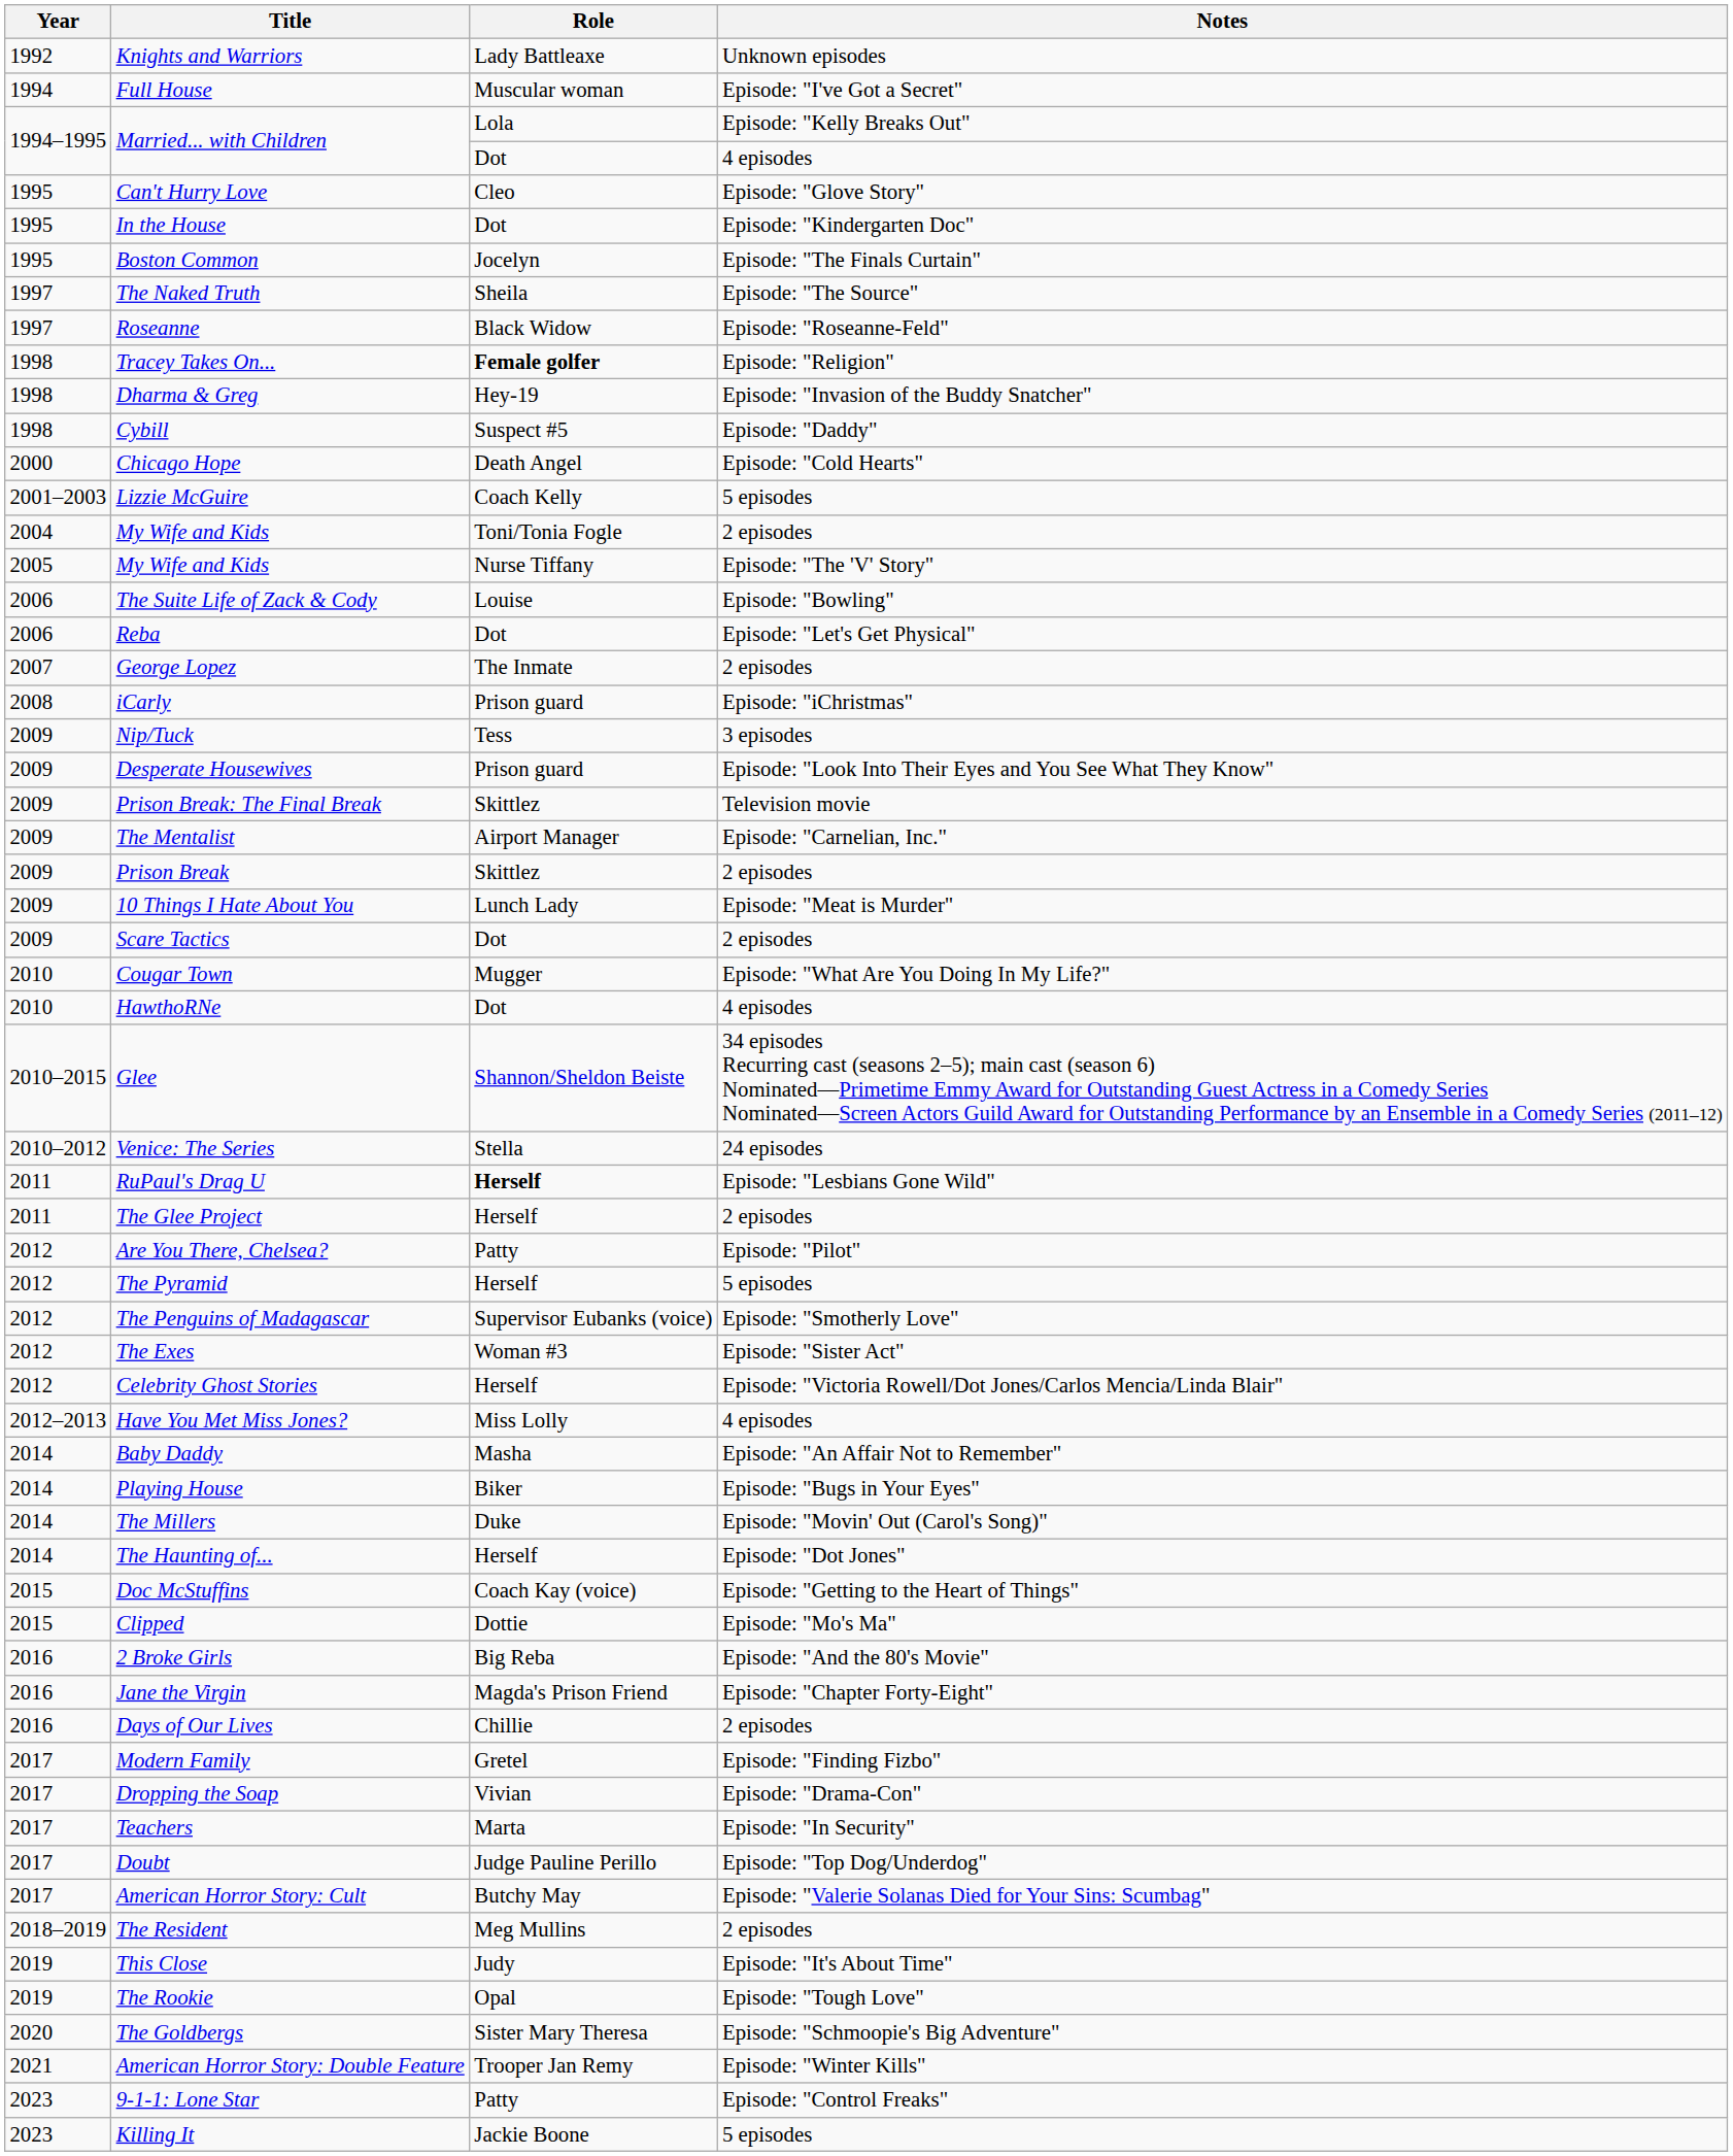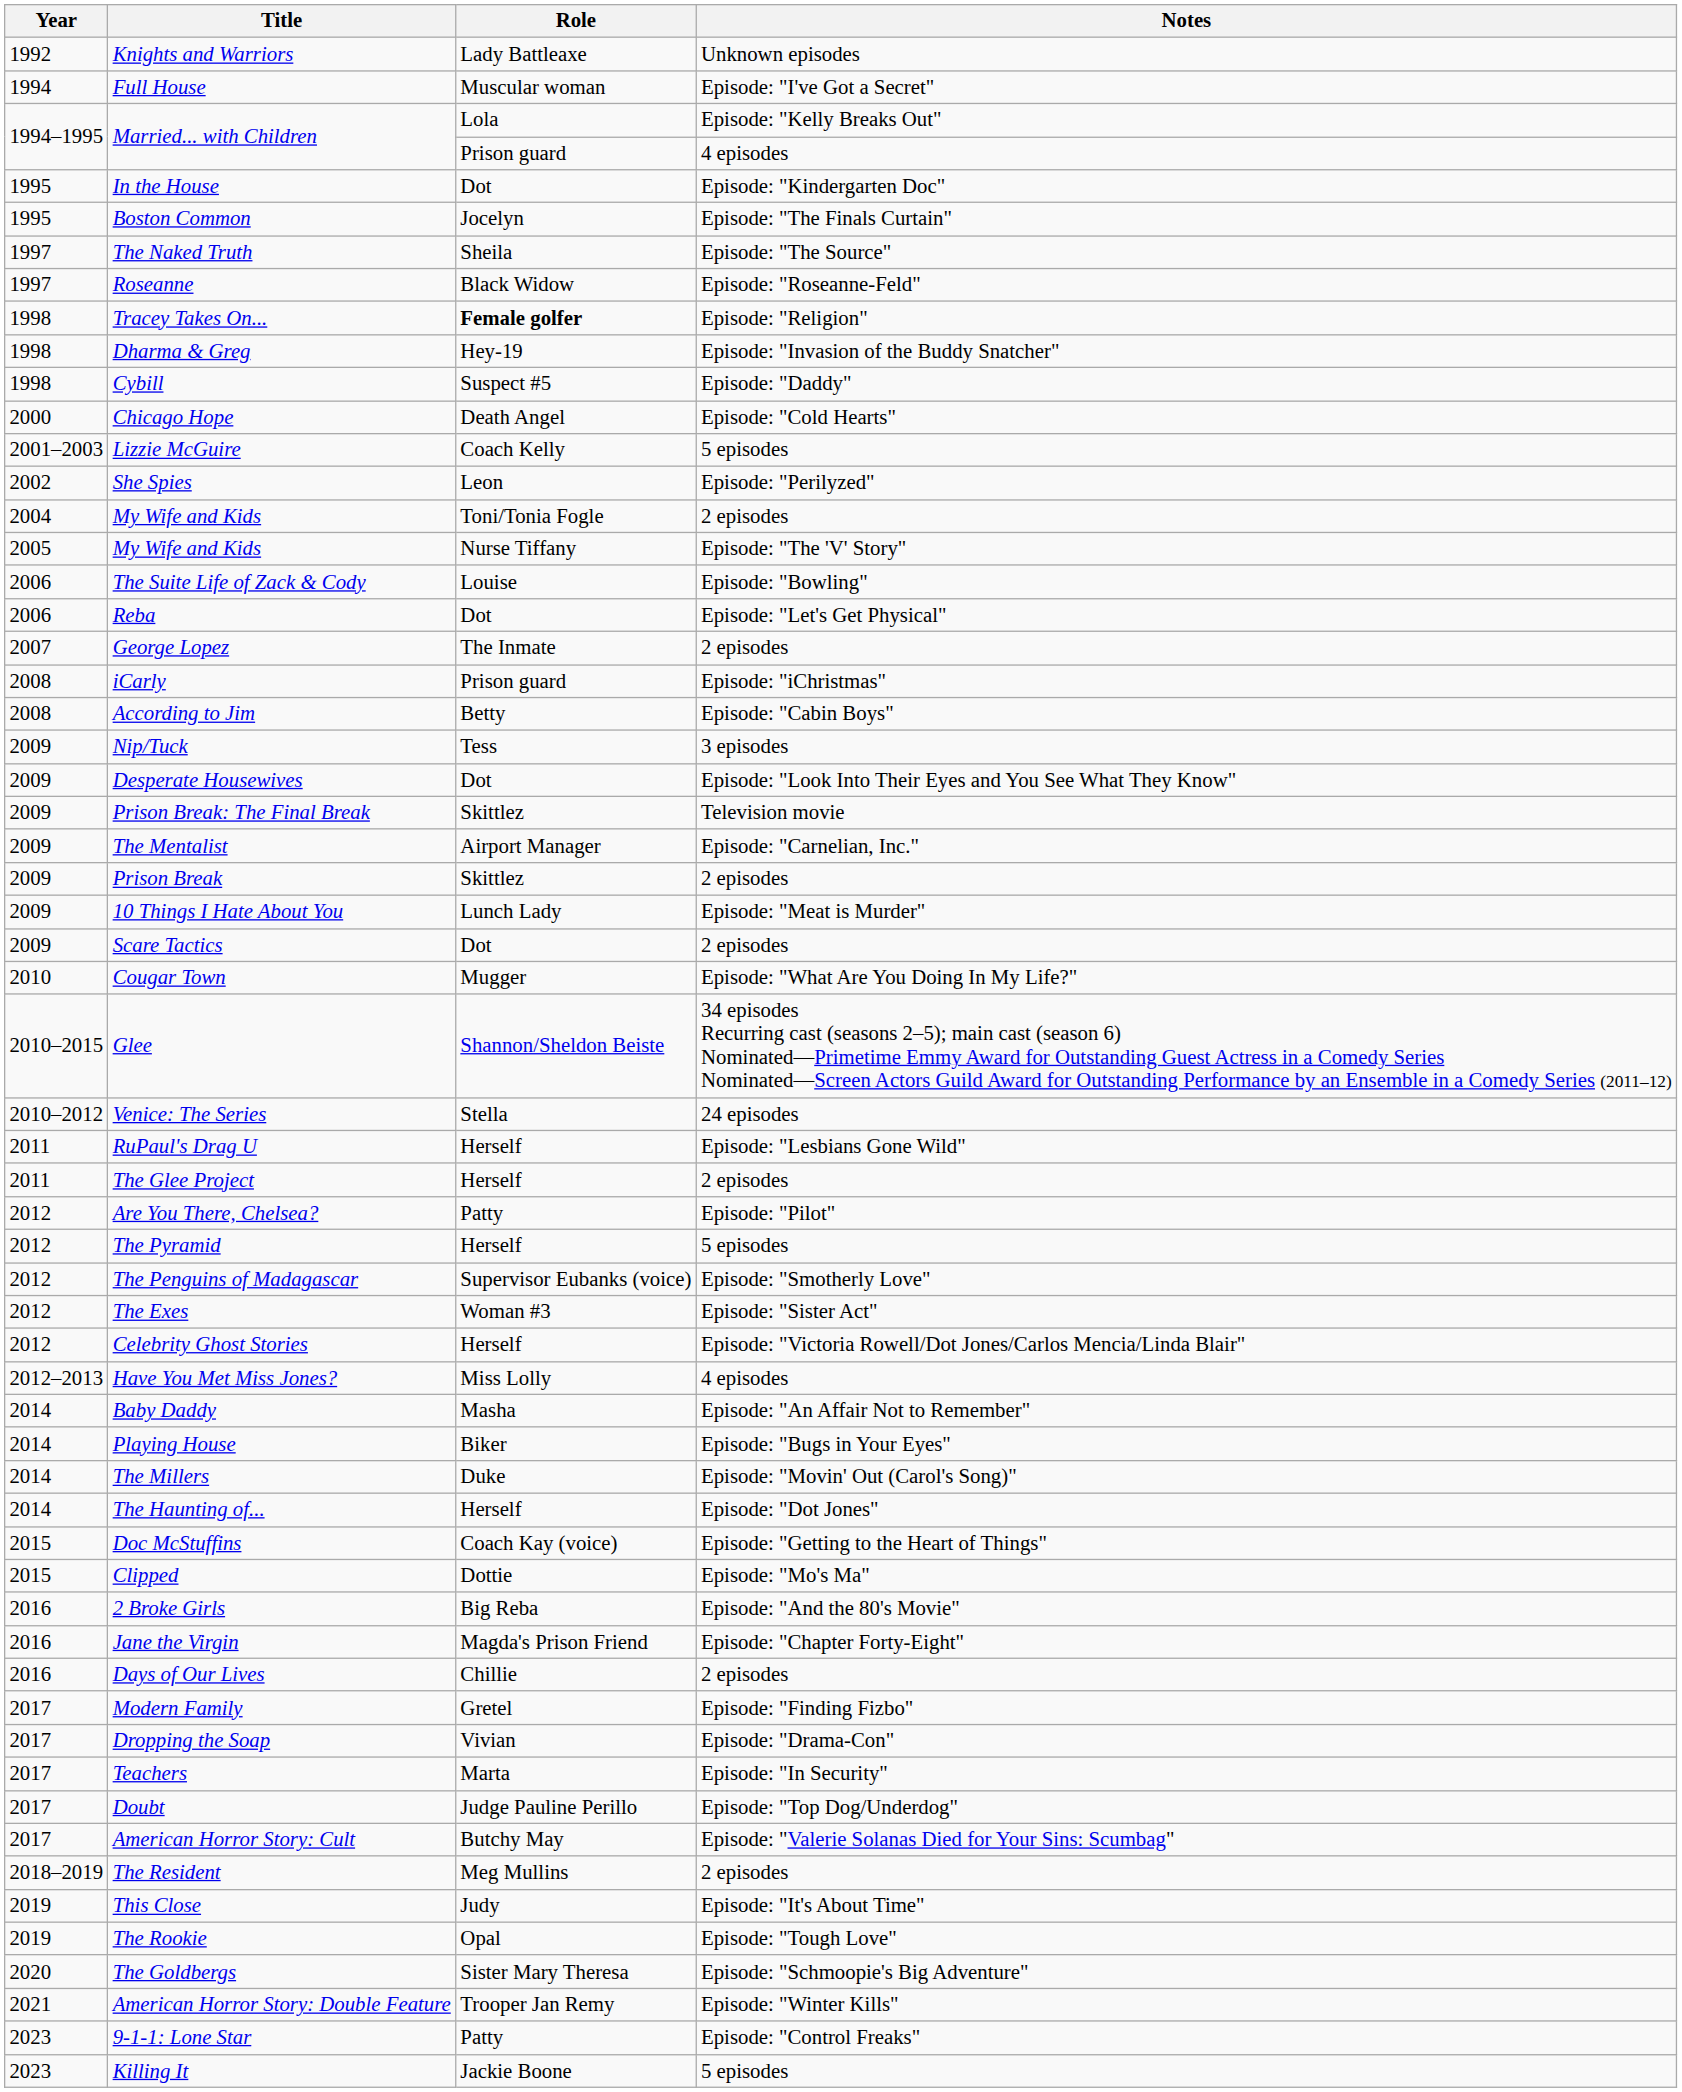Married... with Children / 4 episodes | Role: Dot -> Prison guard
- row: 1995 | Can't Hurry Love | Cleo | Episode: "Glove Story"
+ row: 2002 | She Spies | Leon | Episode: "Perilyzed"
+ row: 2008 | According to Jim | Betty | Episode: "Cabin Boys"
Desperate Housewives | Role: Prison guard -> Dot
- row: 2010 | HawthoRNe | Dot | 4 episodes
RuPaul's Drag U | Role: bold -> normal
